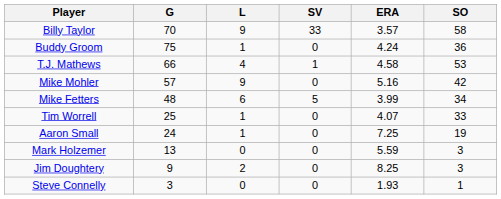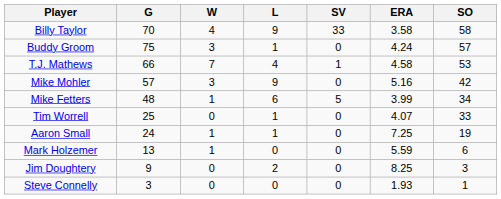+ column: W | 4 | 3 | 7 | 3 | 1 | 0 | 1 | 1 | 0 | 0
Billy Taylor | ERA: 3.57 -> 3.58
Buddy Groom | SO: 36 -> 57
Mark Holzemer | SO: 3 -> 6
